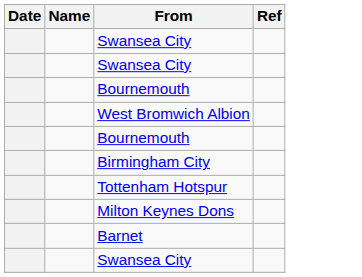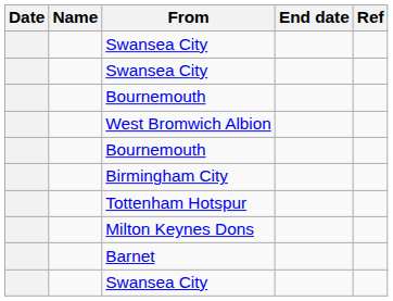+ column: End date
